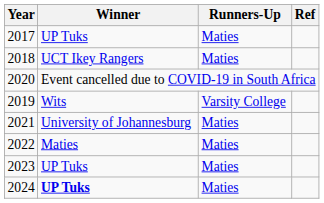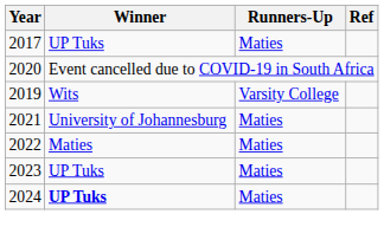- row: 2018 | UCT Ikey Rangers | Maties
